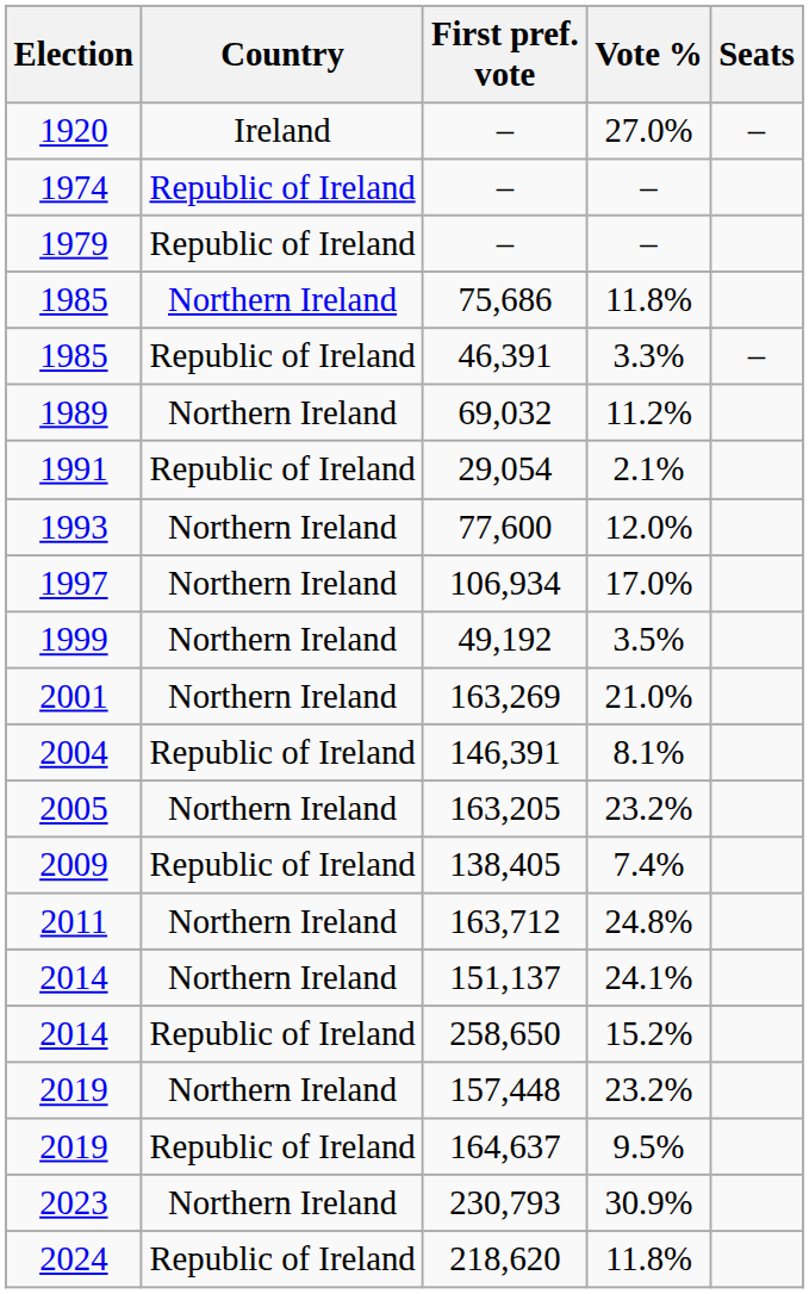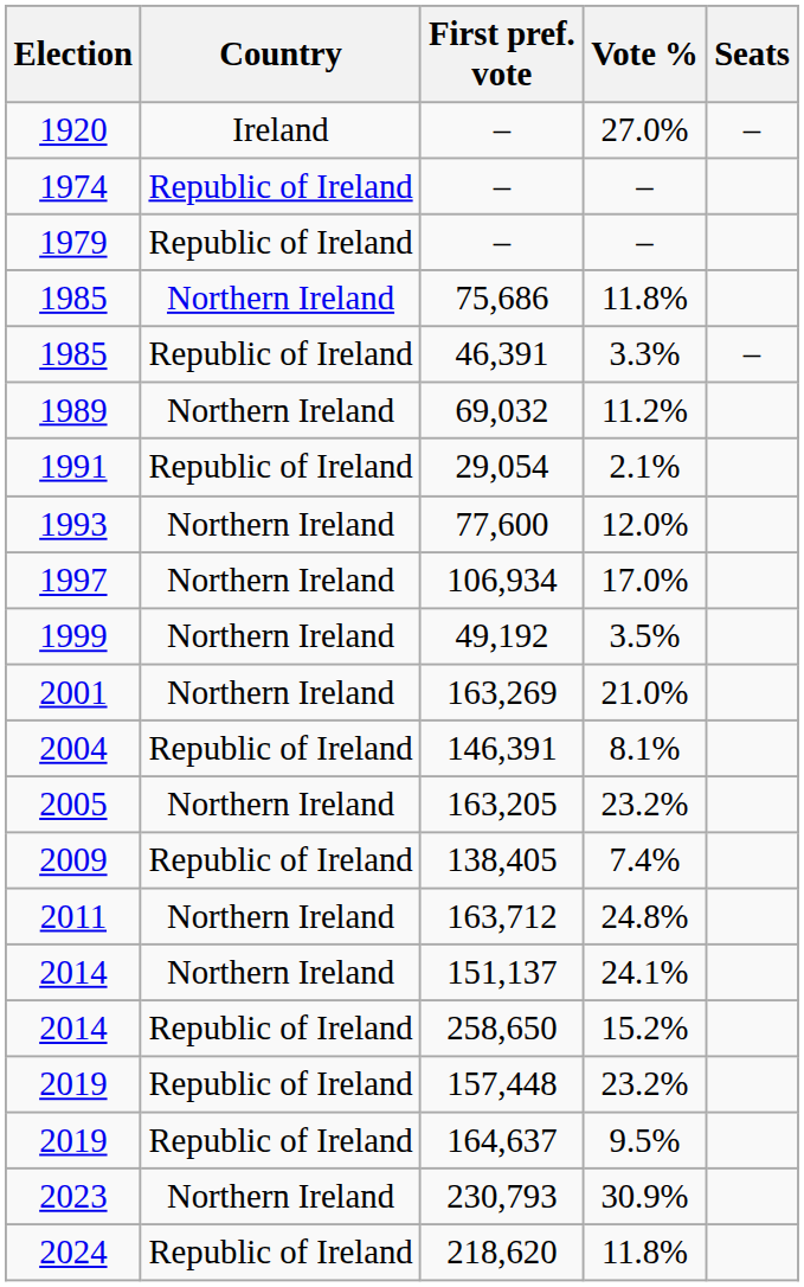157,448 | Country: Northern Ireland -> Republic of Ireland
